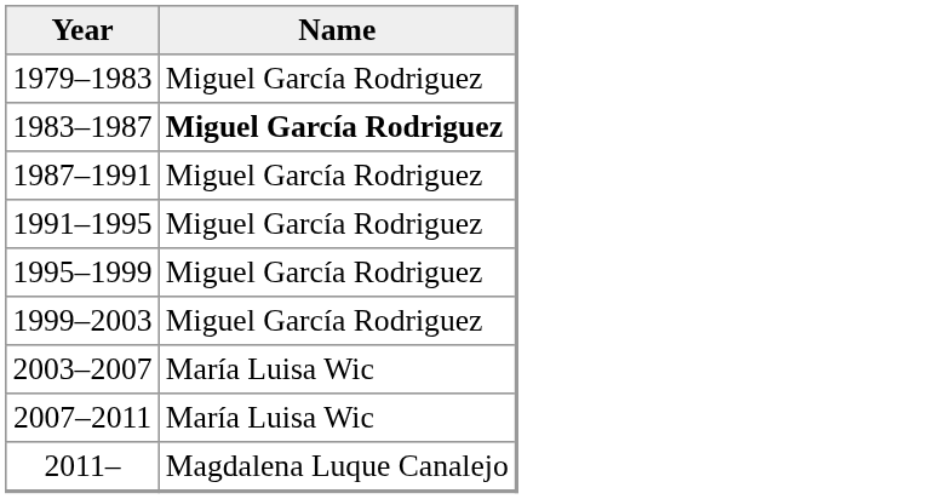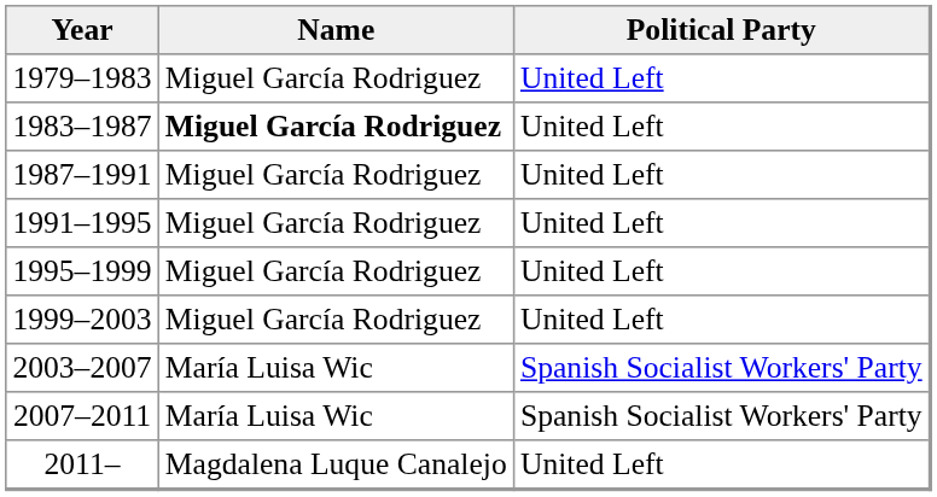+ column: Political Party | United Left | United Left | United Left | United Left | United Left | United Left | Spanish Socialist Workers' Party | Spanish Socialist Workers' Party | United Left
